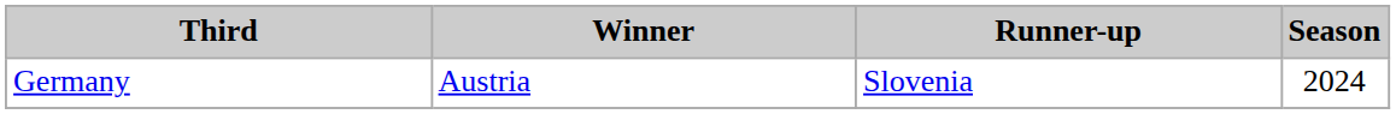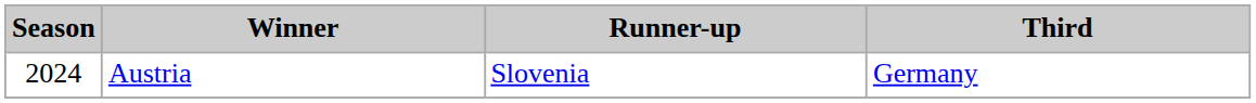columns swapped: Season <-> Third
